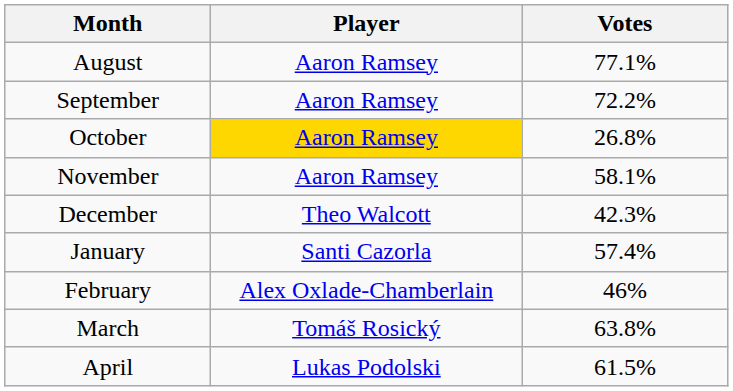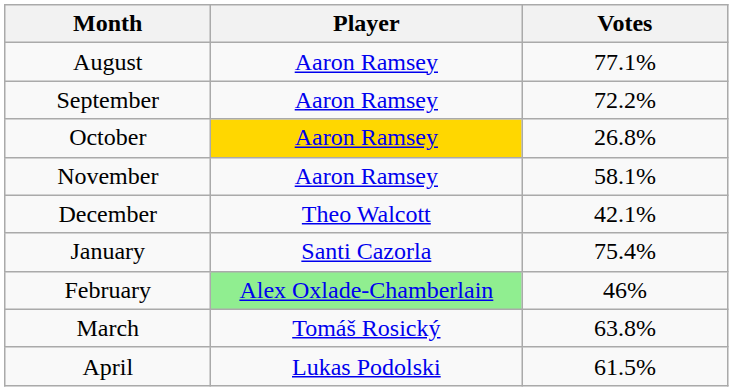December | Votes: 42.3% -> 42.1%
January | Votes: 57.4% -> 75.4%
February | Player: no background -> lightgreen background
